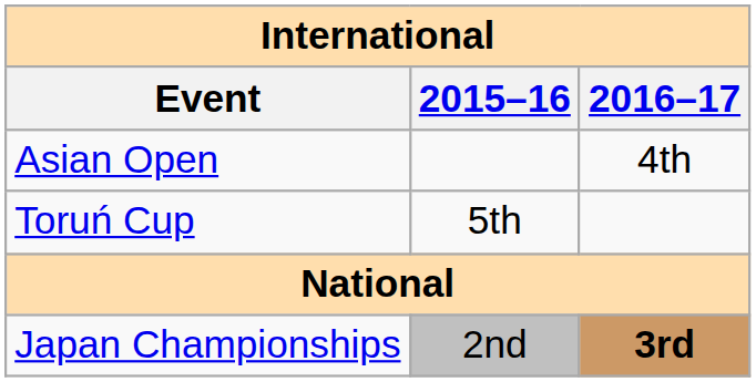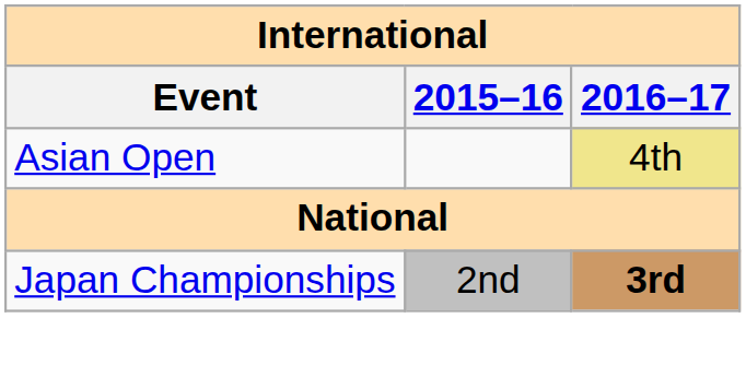Asian Open | 2016–17: no background -> khaki background
- row: Toruń Cup | 5th
